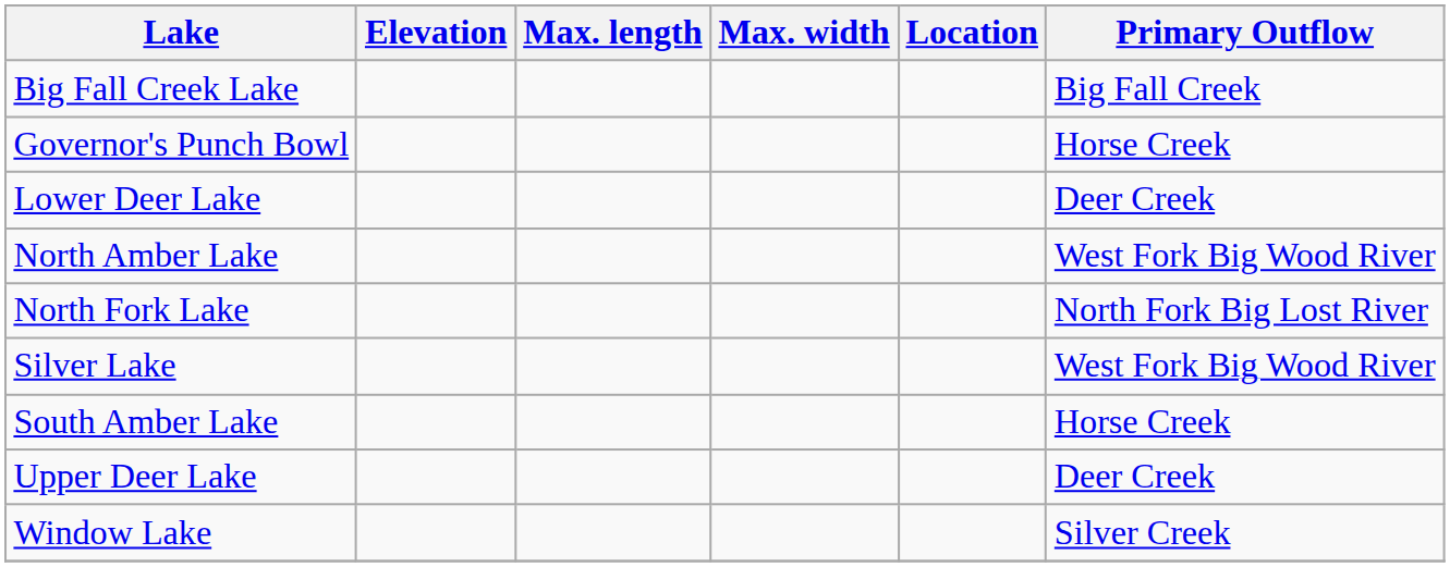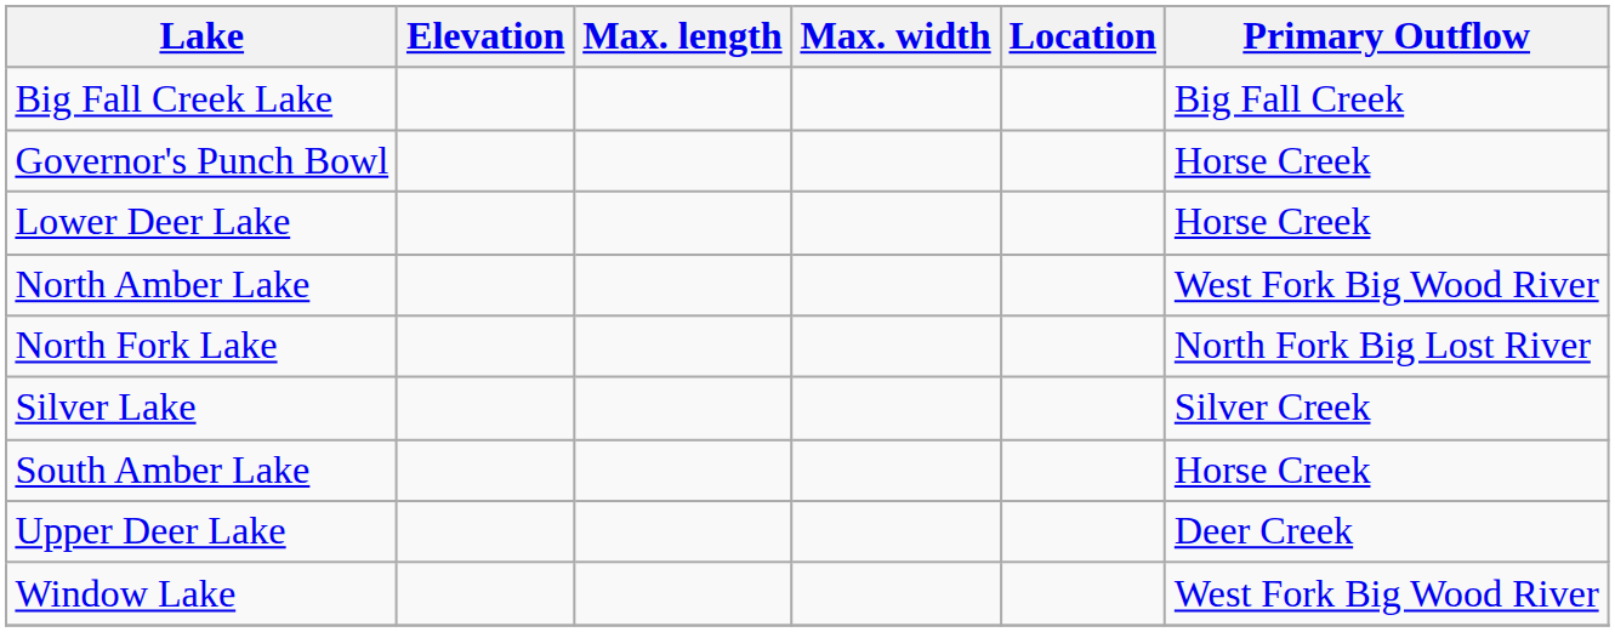Lower Deer Lake | Primary Outflow: Deer Creek -> Horse Creek
Silver Lake | Primary Outflow: West Fork Big Wood River -> Silver Creek
Window Lake | Primary Outflow: Silver Creek -> West Fork Big Wood River
